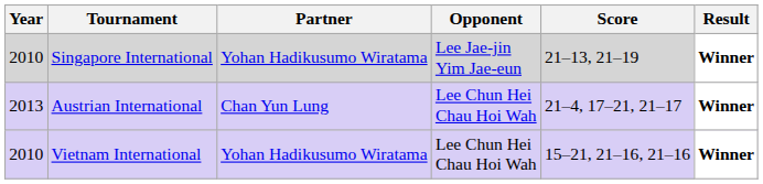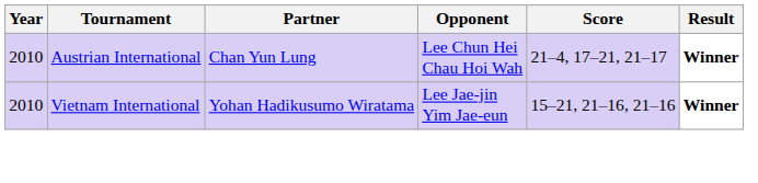- row: 2010 | Singapore International | Yohan Hadikusumo Wiratama | Lee Jae-jin Yim Jae-eun | 21–13, 21–19 | Winner
Austrian International | Year: 2013 -> 2010
Vietnam International | Opponent: Lee Chun Hei Chau Hoi Wah -> Lee Jae-jin Yim Jae-eun
